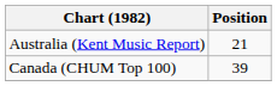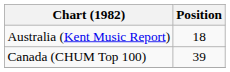Australia (Kent Music Report) | Position: 21 -> 18
